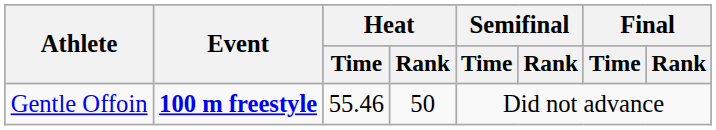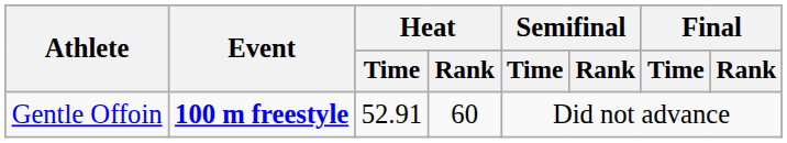Gentle Offoin | Heat / Time: 55.46 -> 52.91
Gentle Offoin | Heat / Rank: 50 -> 60
